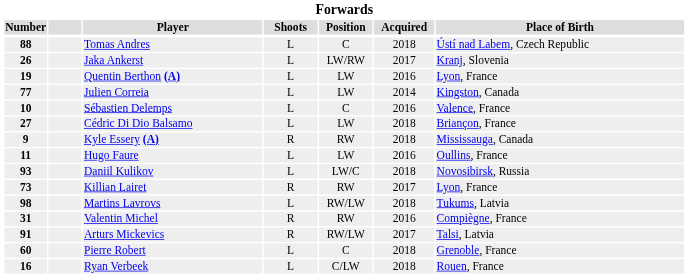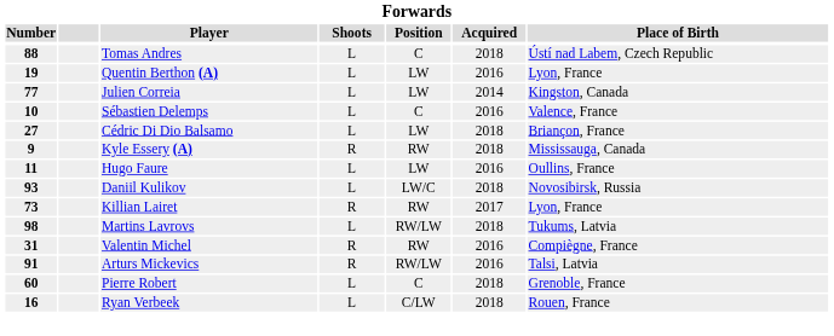- row: 26 | Jaka Ankerst | L | LW/RW | 2017 | Kranj, Slovenia
Arturs Mickevics | Acquired: 2017 -> 2016
